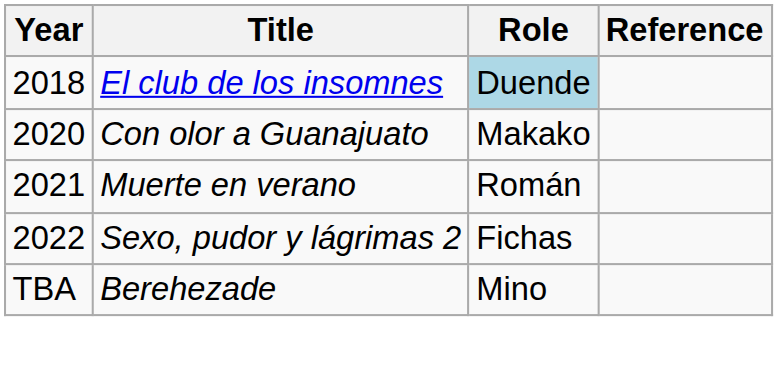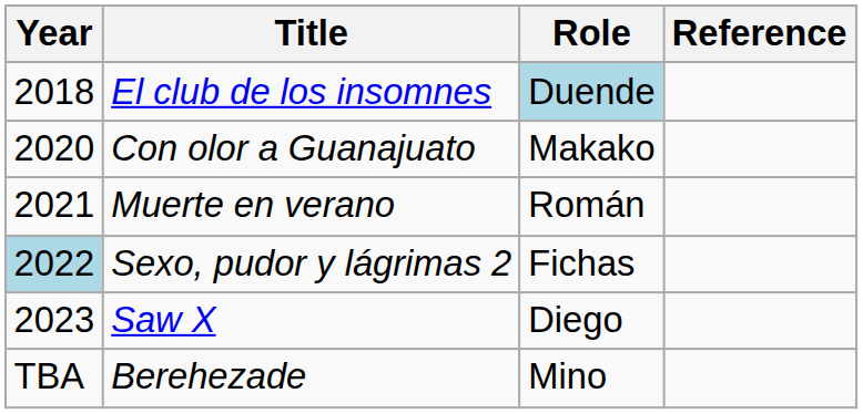Sexo, pudor y lágrimas 2 | Year: no background -> lightblue background
+ row: 2023 | Saw X | Diego
